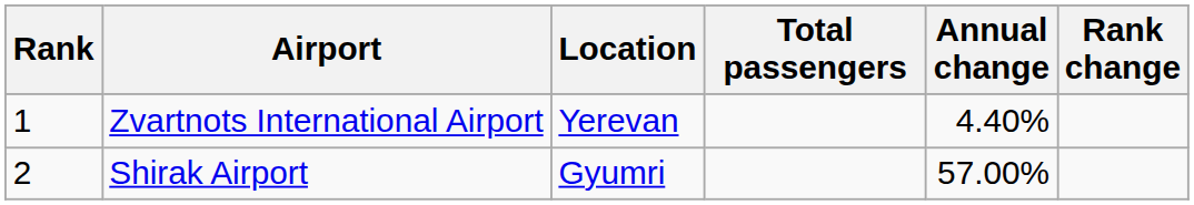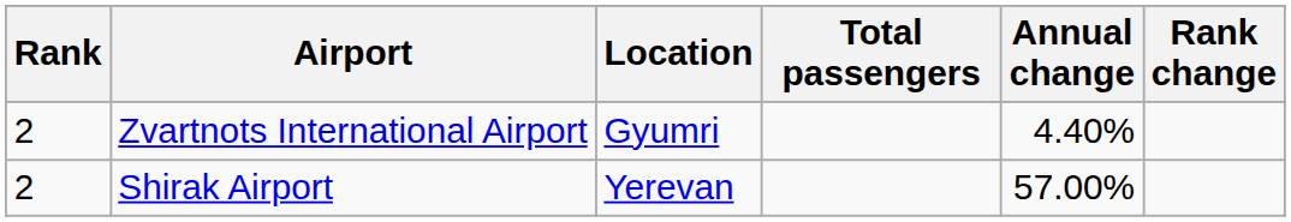Zvartnots International Airport | Rank: 1 -> 2
Zvartnots International Airport | Location: Yerevan -> Gyumri
Shirak Airport | Location: Gyumri -> Yerevan
